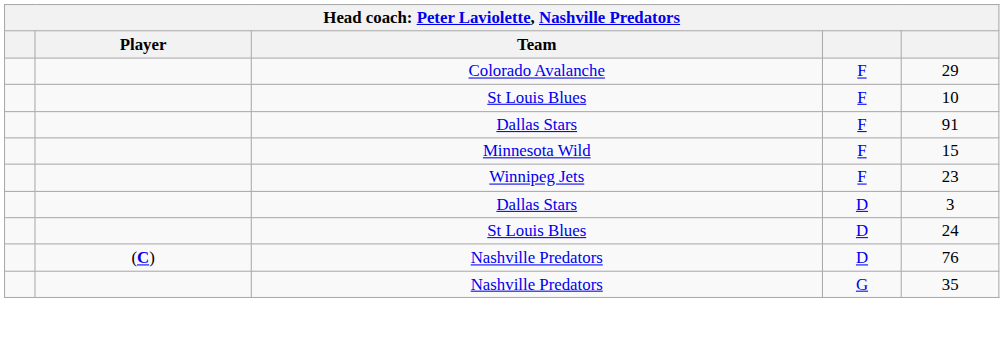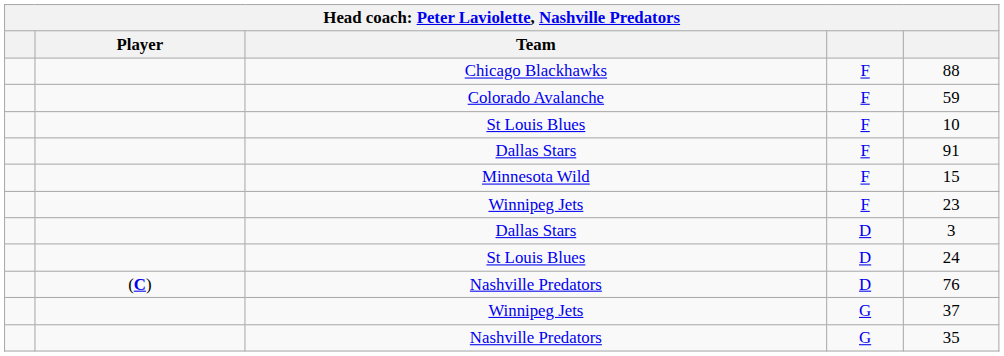+ row: Chicago Blackhawks | F | 88
Colorado Avalanche | column 5: 29 -> 59
+ row: Winnipeg Jets | G | 37
